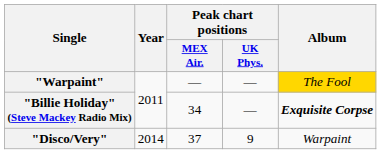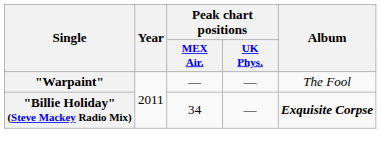"Warpaint" | Album: gold background -> no background
- row: "Disco/Very" | 2014 | 37 | 9 | Warpaint
